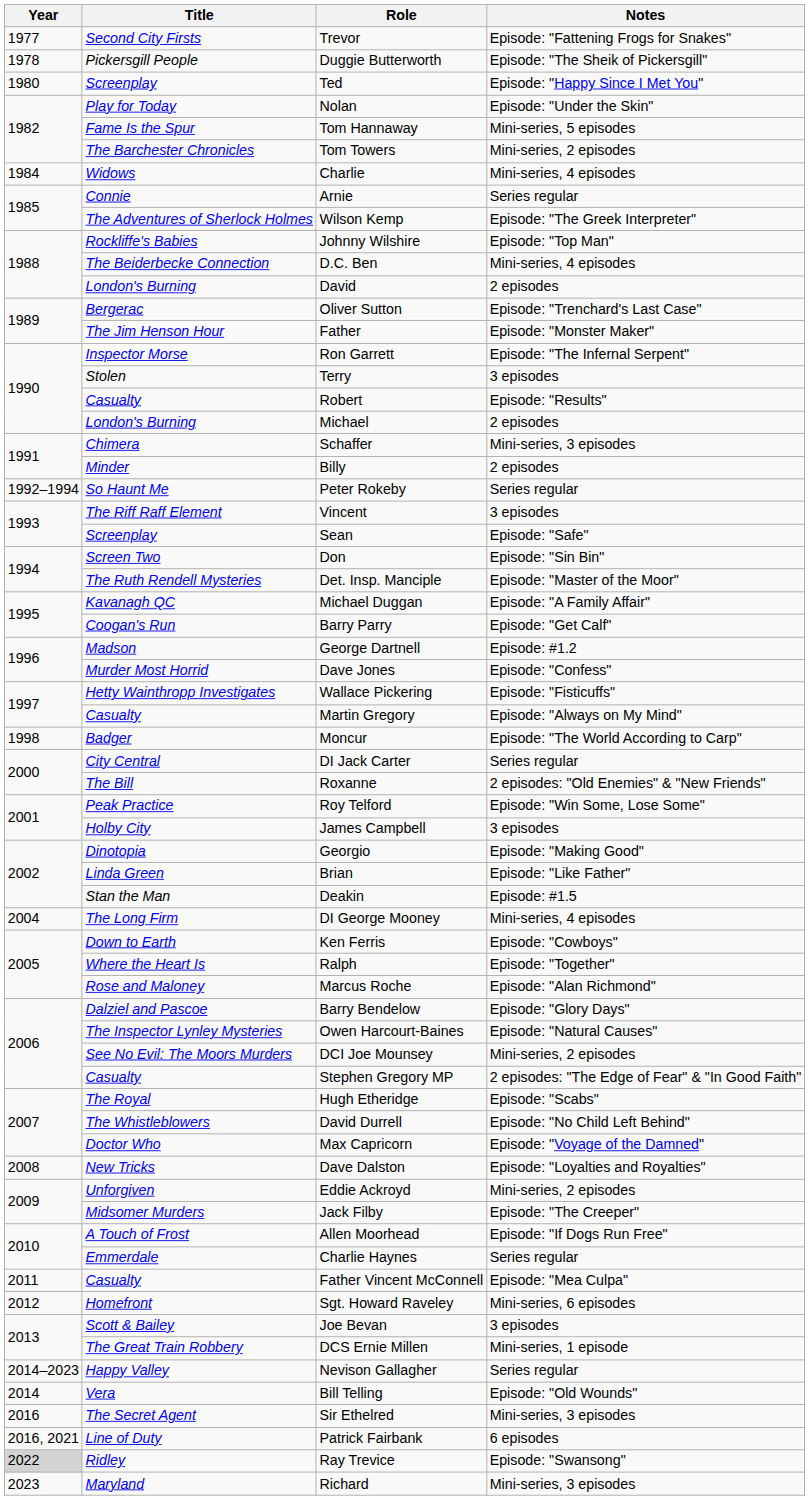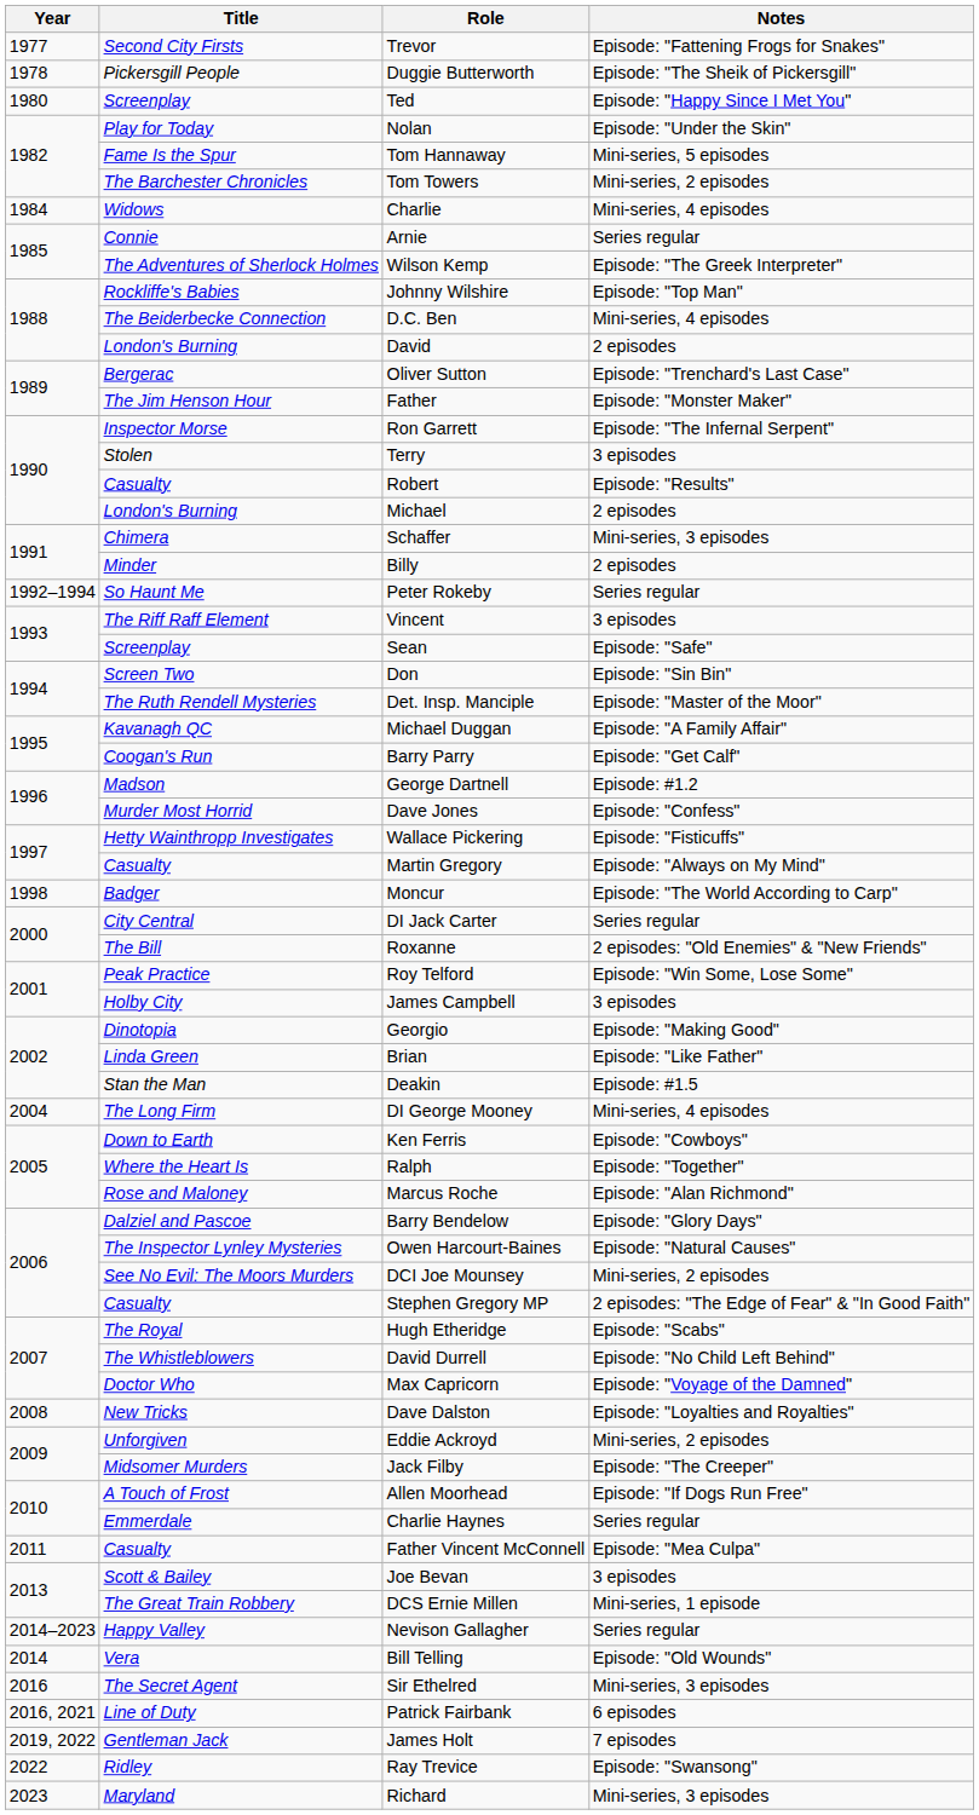- row: 2012 | Homefront | Sgt. Howard Raveley | Mini-series, 6 episodes
+ row: 2019, 2022 | Gentleman Jack | James Holt | 7 episodes
Ray Trevice | Year: lightgrey background -> no background
